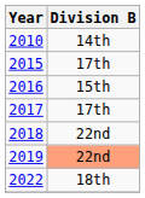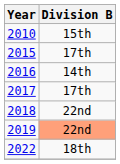2010 | Division B: 14th -> 15th
2016 | Division B: 15th -> 14th
